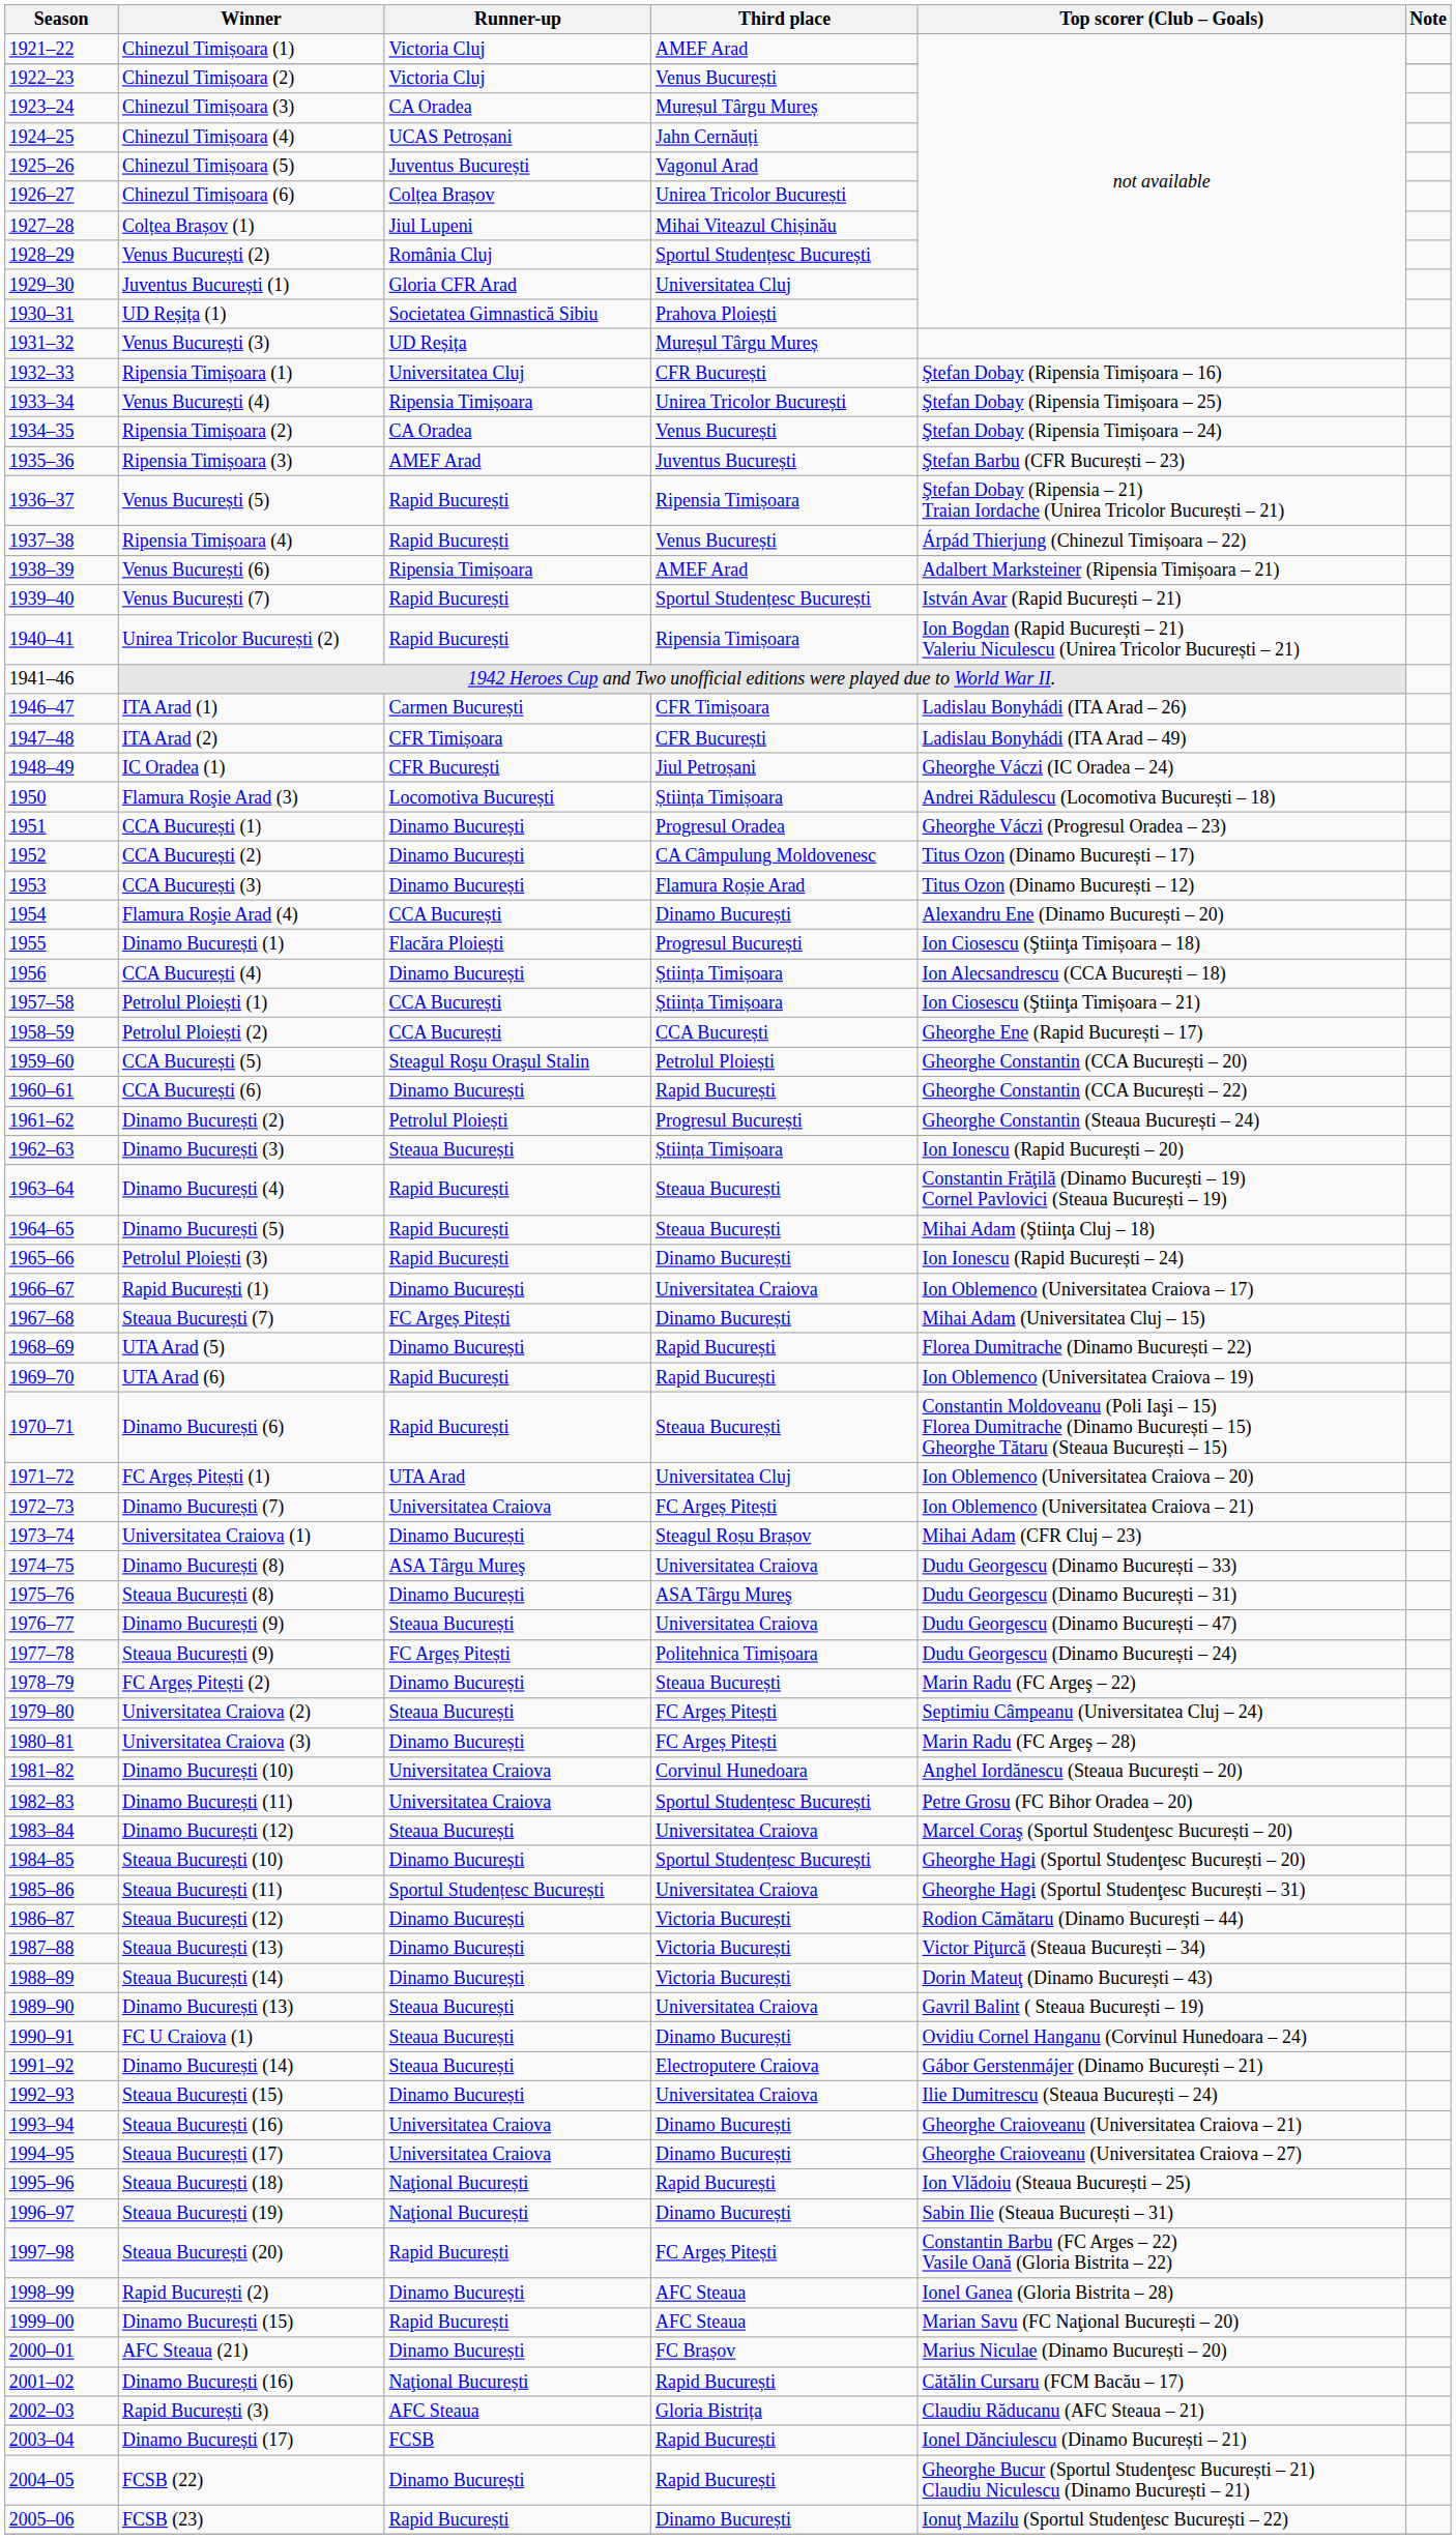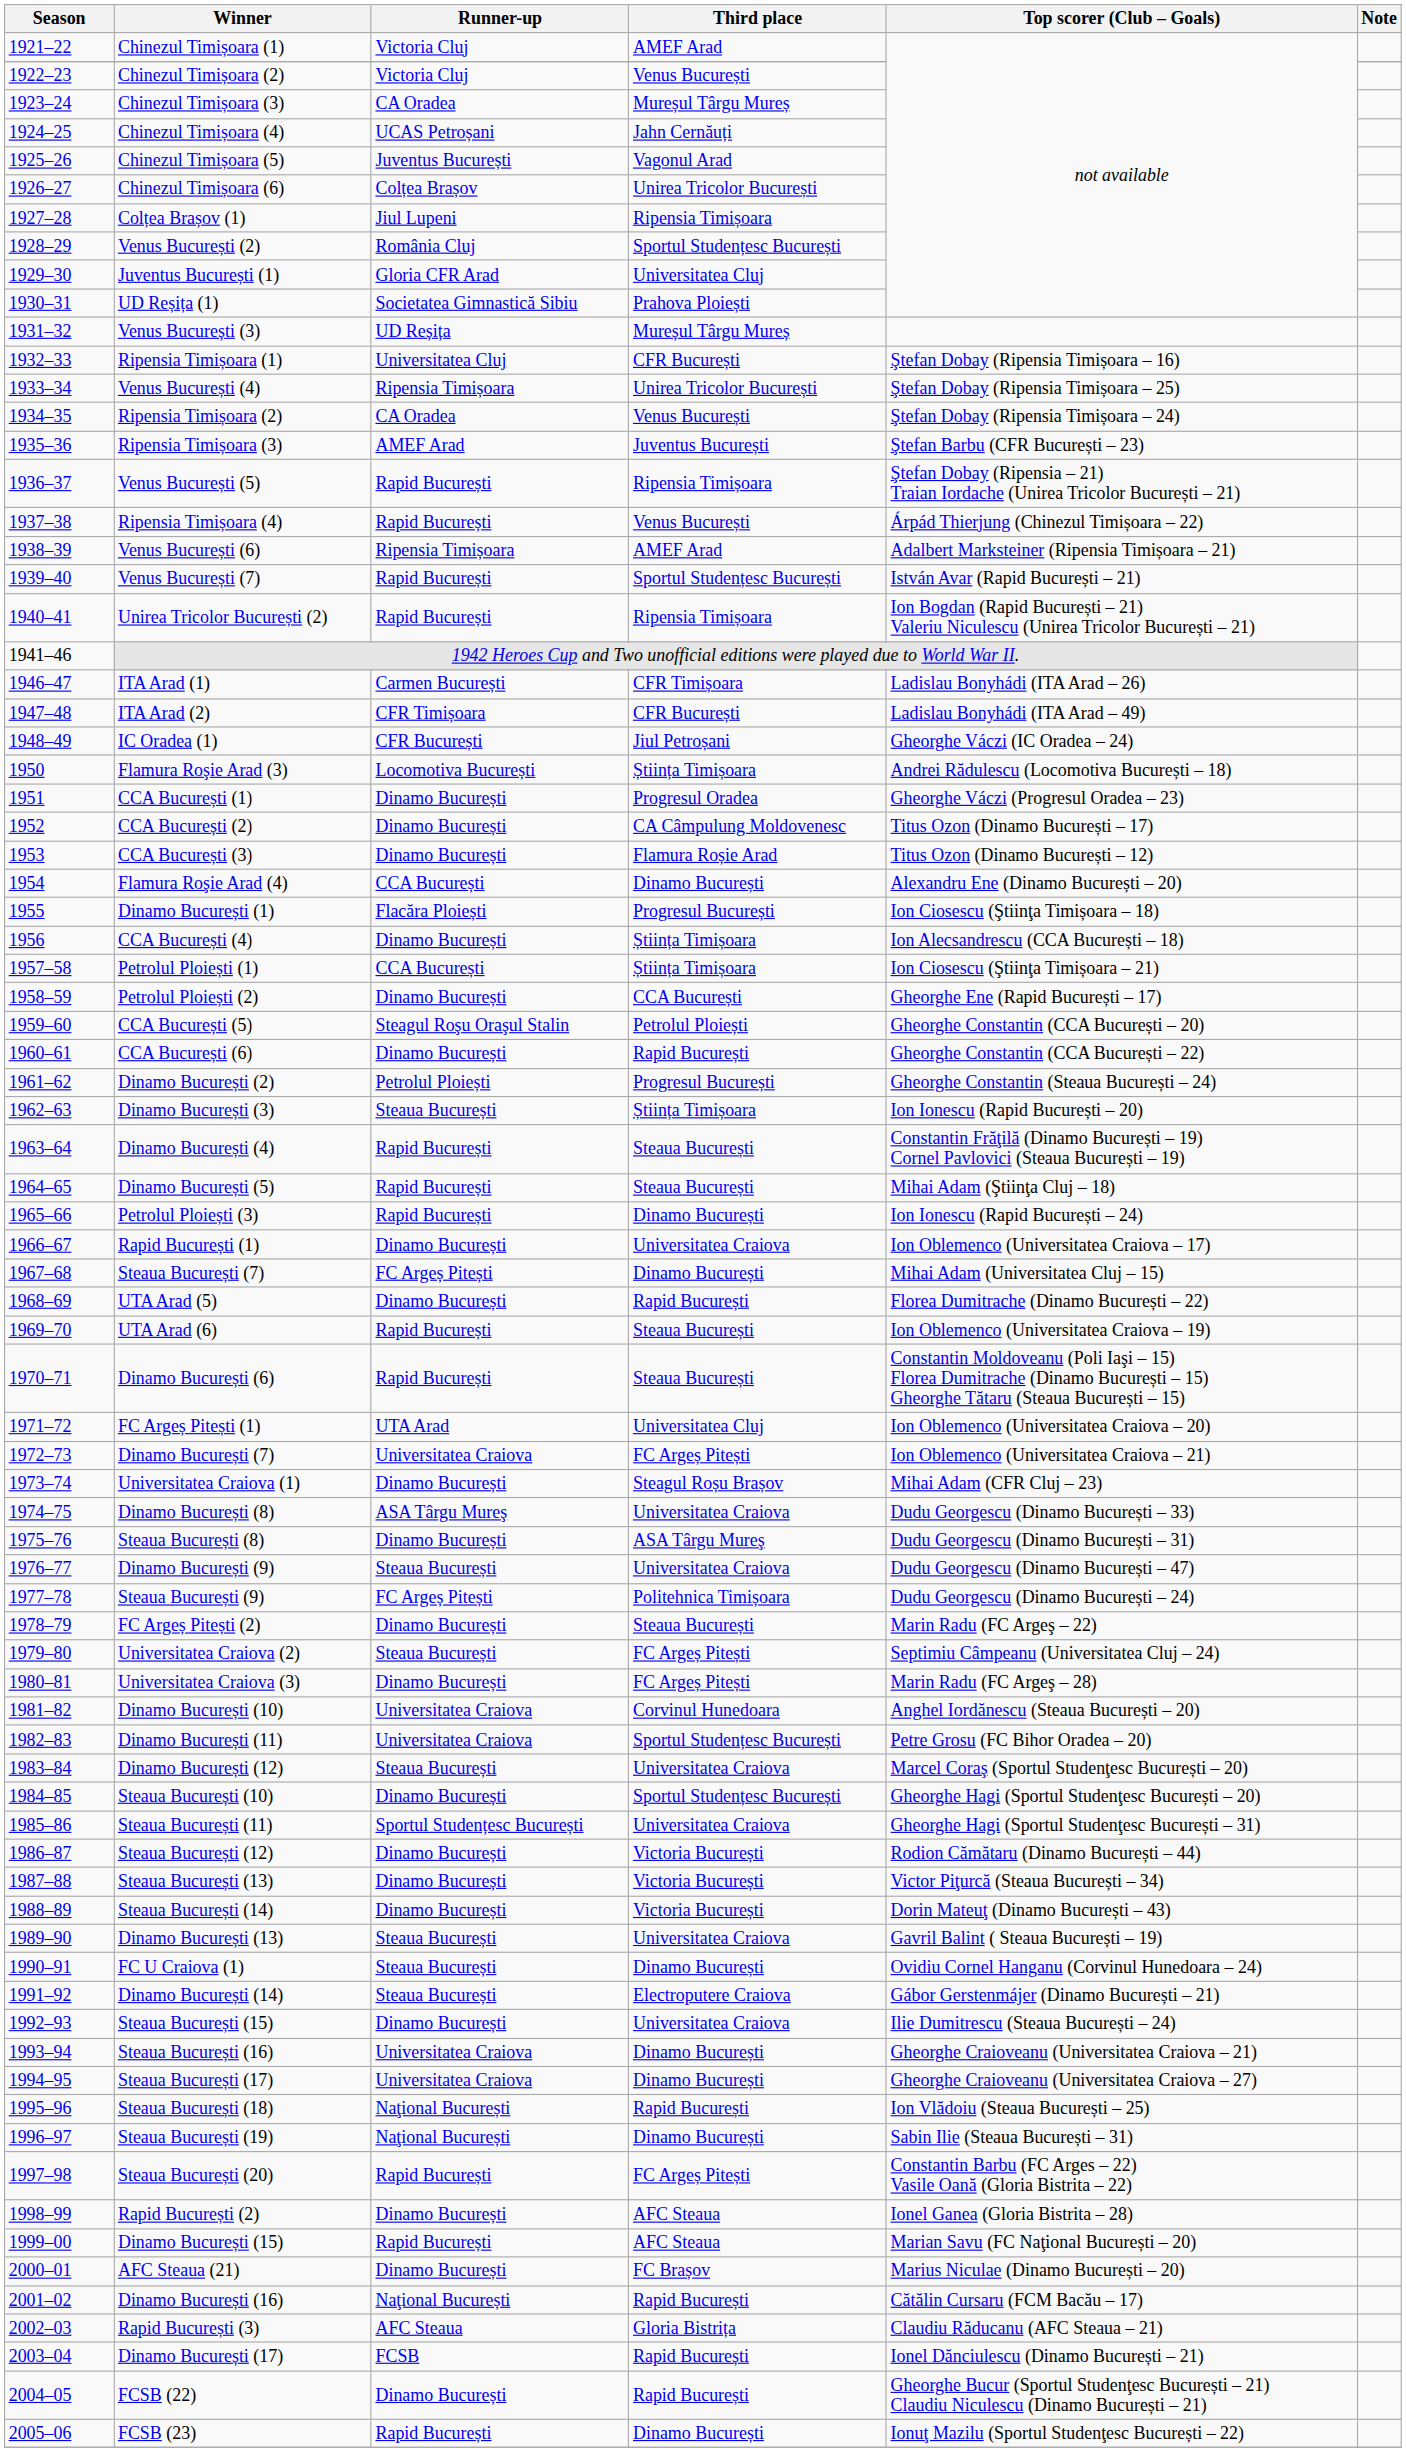Colțea Brașov (1) | Third place: Mihai Viteazul Chișinău -> Ripensia Timișoara
Petrolul Ploiești (2) | Runner-up: CCA București -> Dinamo București
UTA Arad (6) | Third place: Rapid București -> Steaua București
